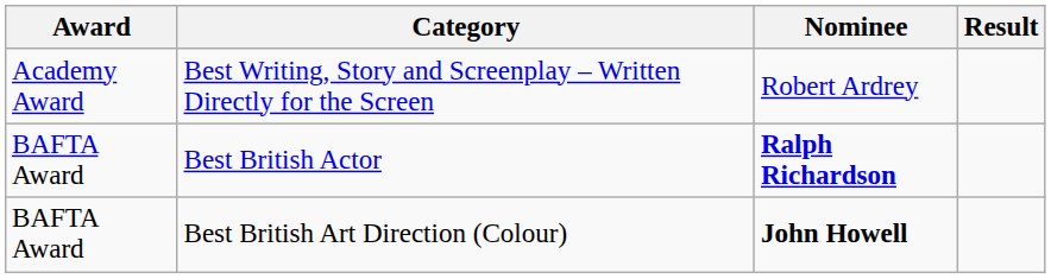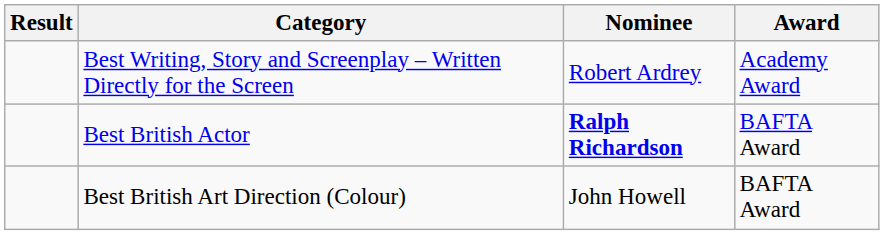columns swapped: Award <-> Result
Best British Art Direction (Colour) | Nominee: bold -> normal
